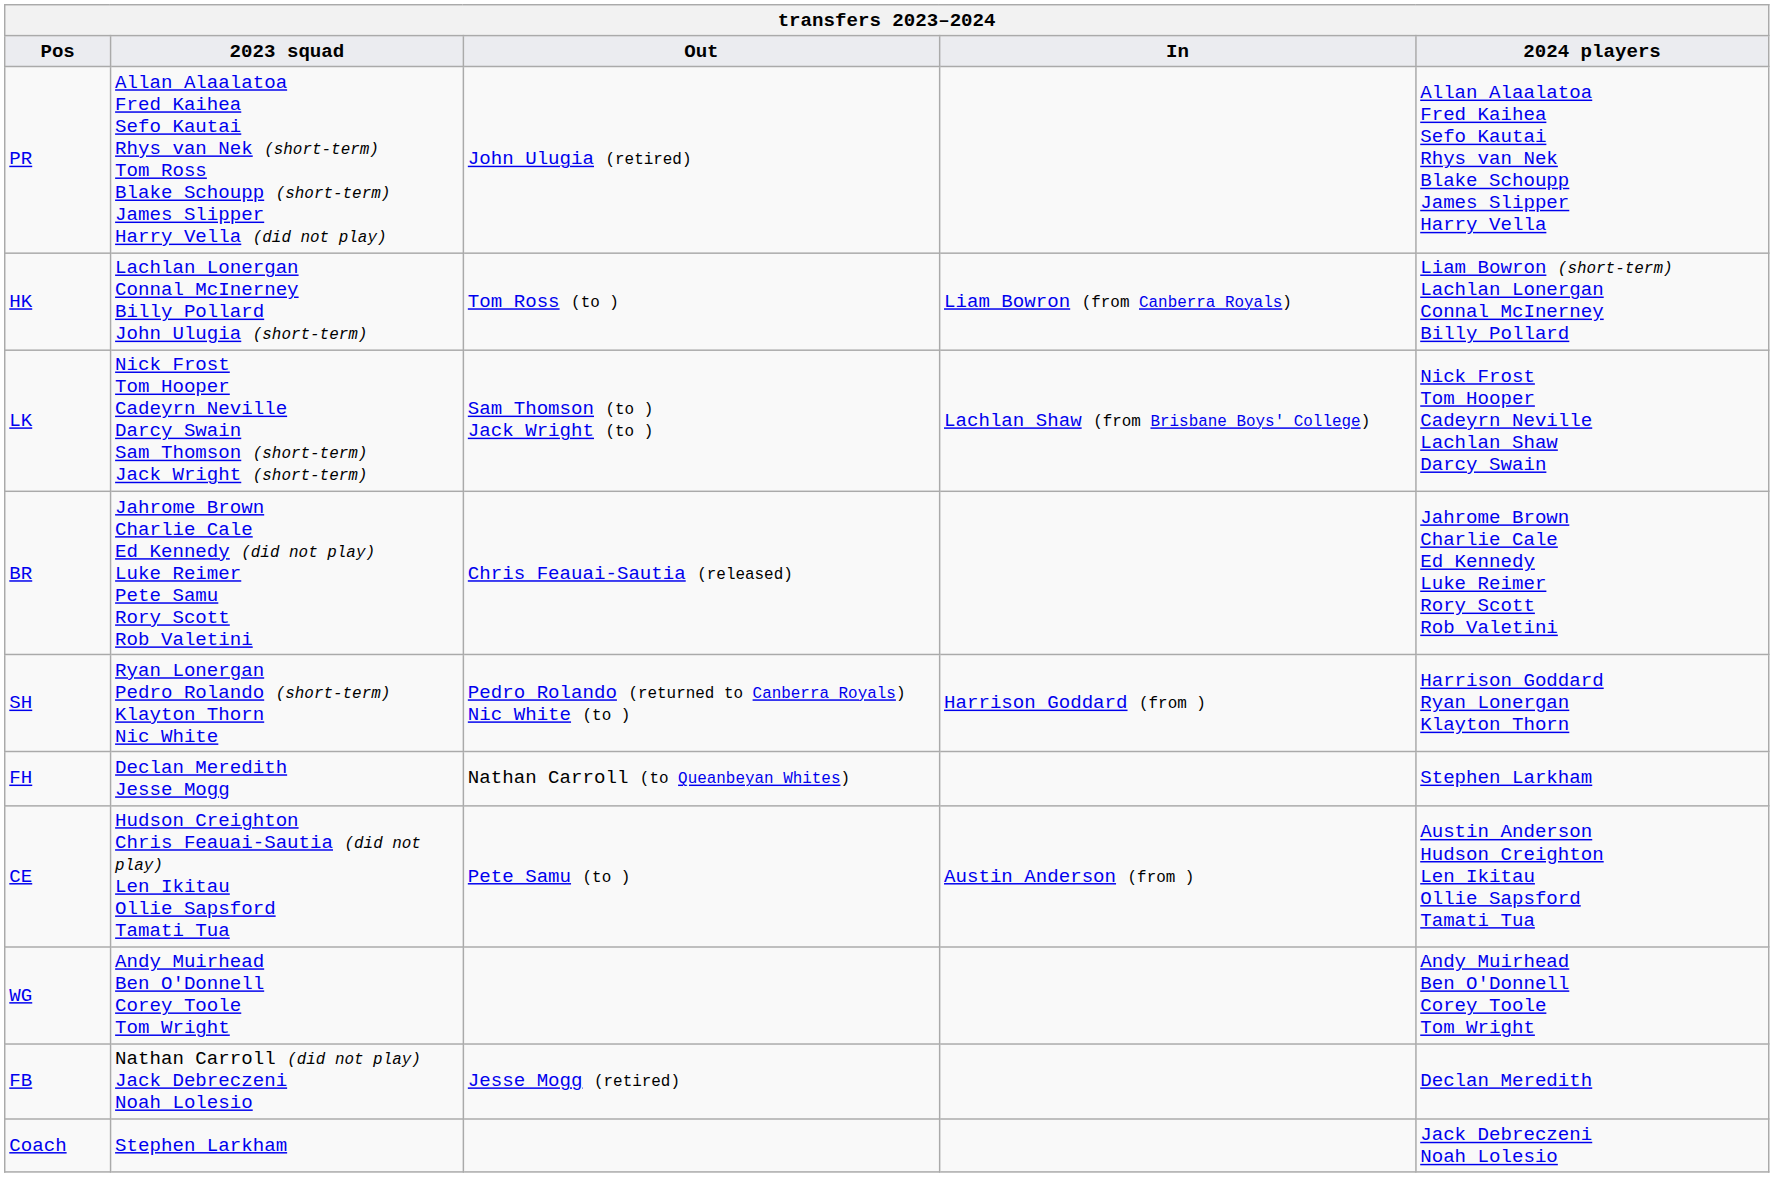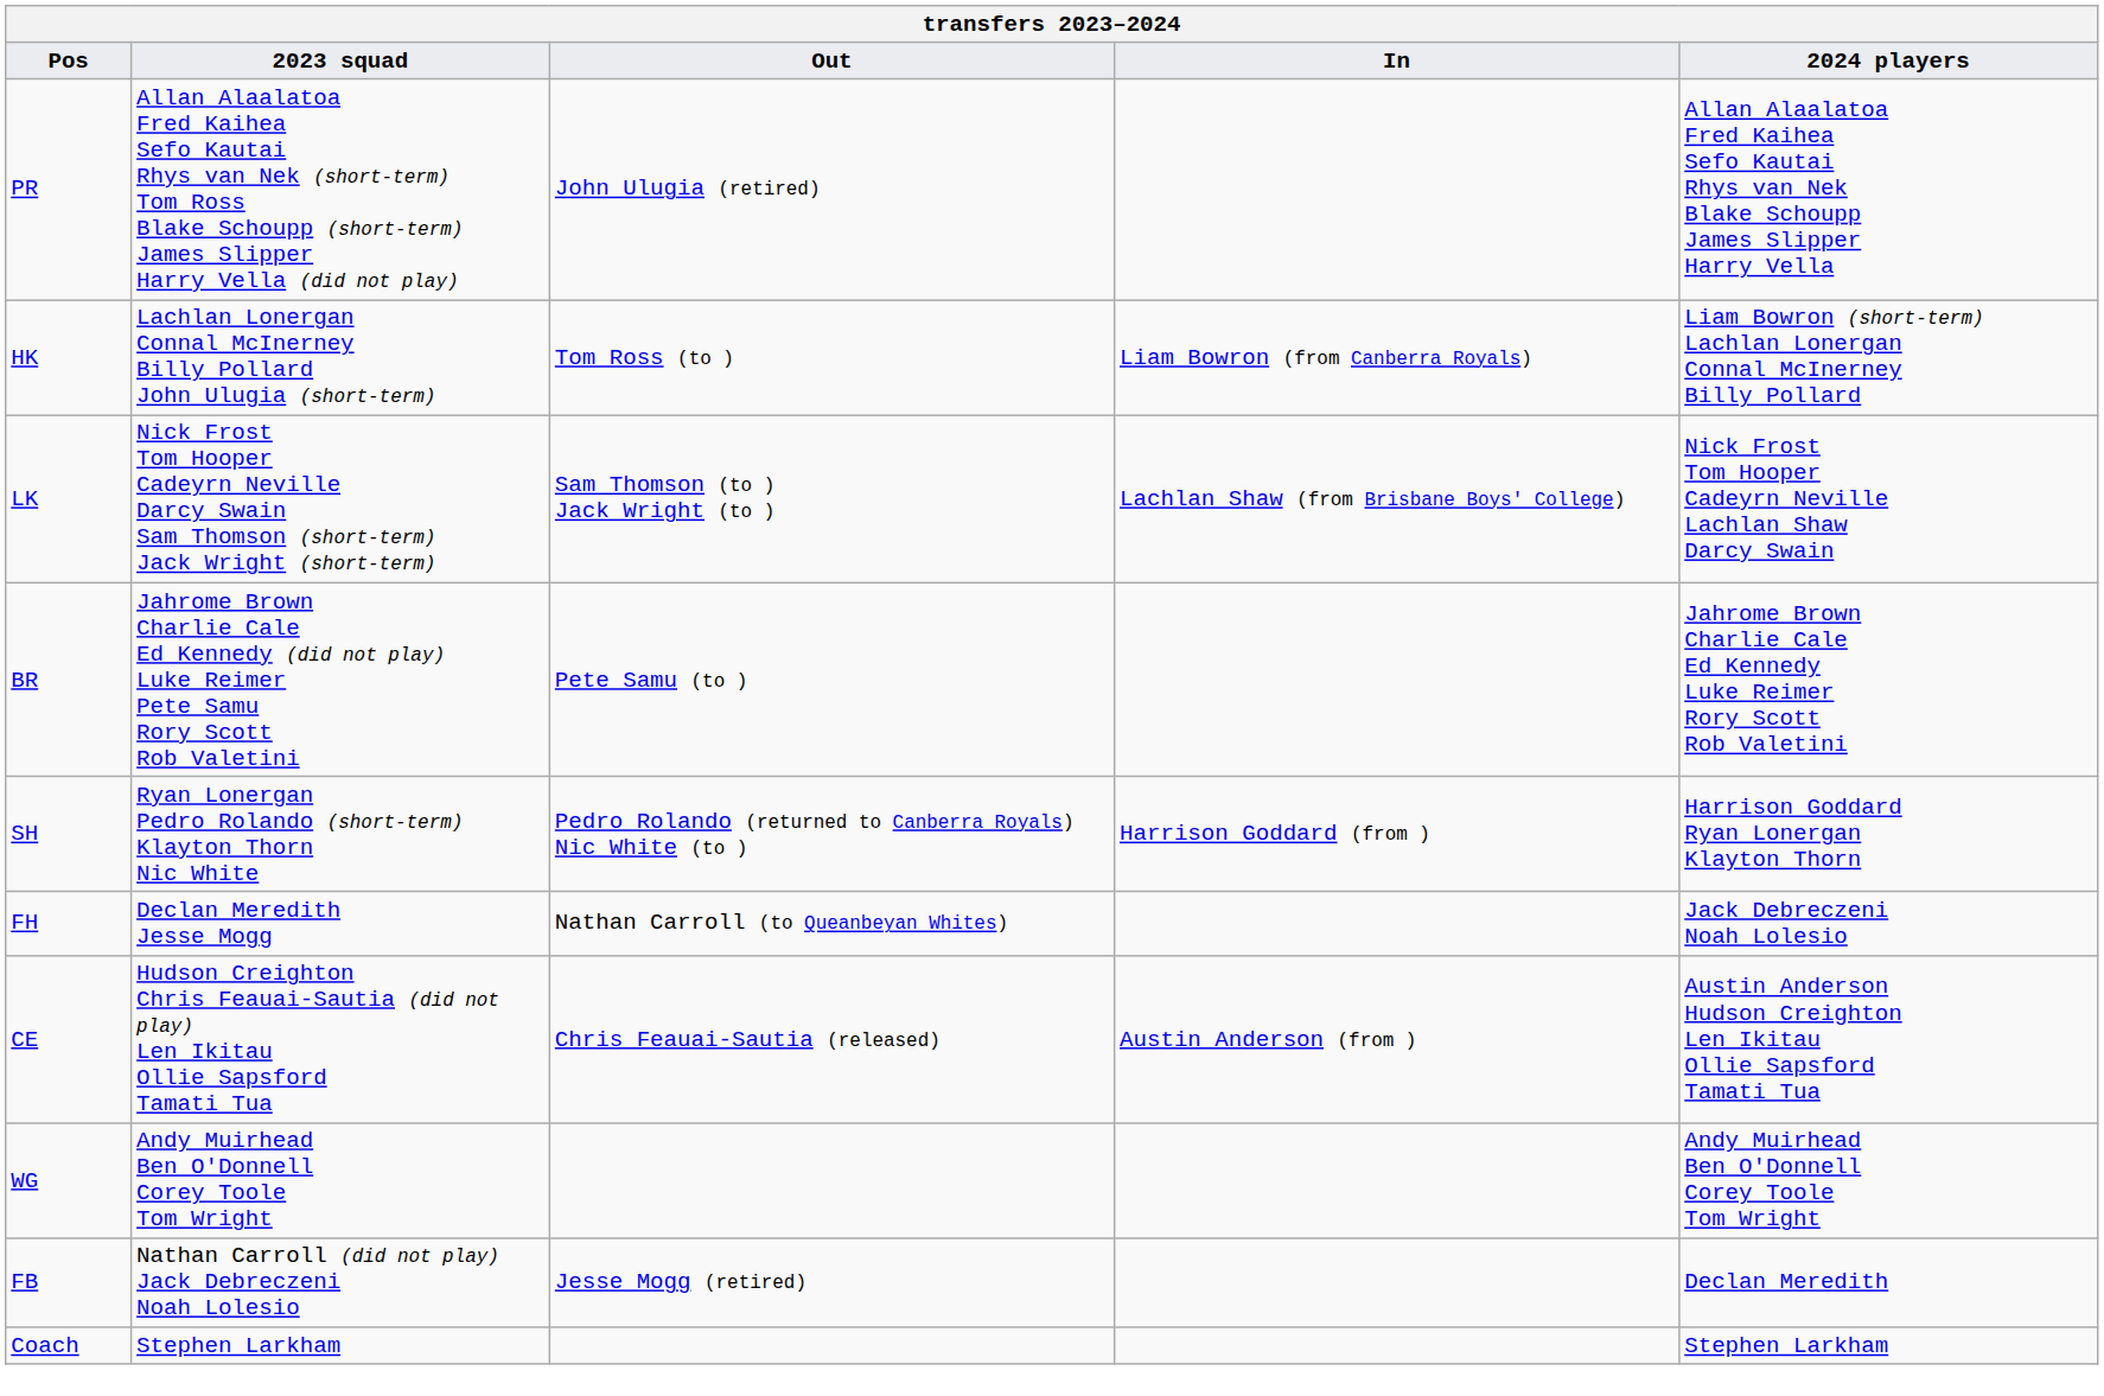BR | Out: Chris Feauai-Sautia (released) -> Pete Samu (to )
FH | 2024 players: Stephen Larkham -> Jack Debreczeni Noah Lolesio
CE | Out: Pete Samu (to ) -> Chris Feauai-Sautia (released)
Coach | 2024 players: Jack Debreczeni Noah Lolesio -> Stephen Larkham
